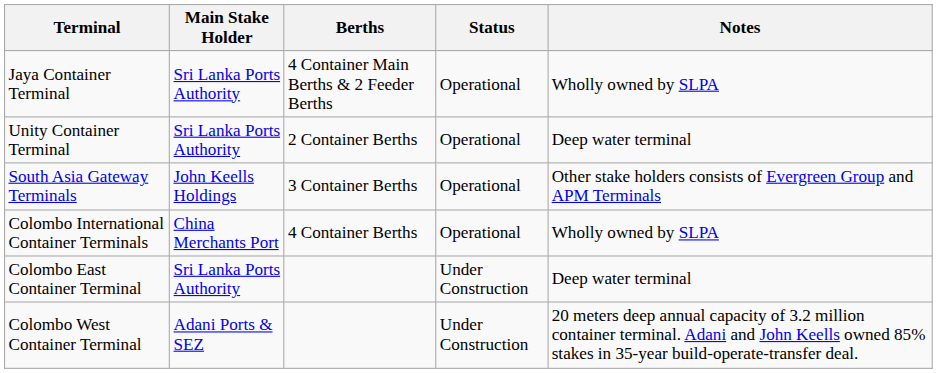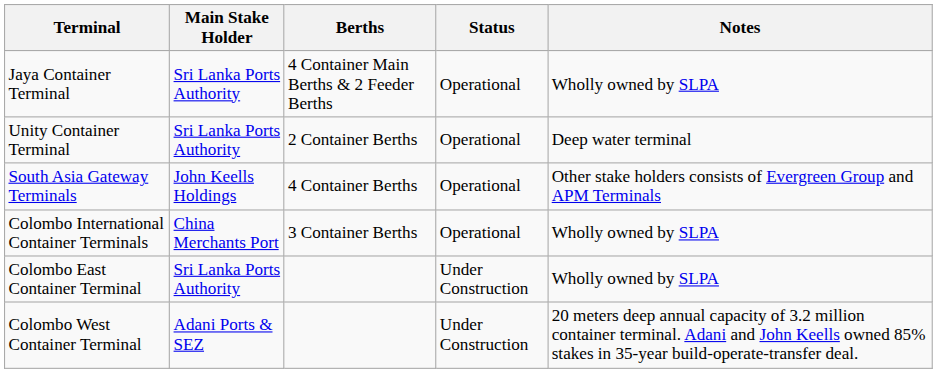South Asia Gateway Terminals | Berths: 3 Container Berths -> 4 Container Berths
Colombo International Container Terminals | Berths: 4 Container Berths -> 3 Container Berths
Colombo East Container Terminal | Notes: Deep water terminal -> Wholly owned by SLPA
